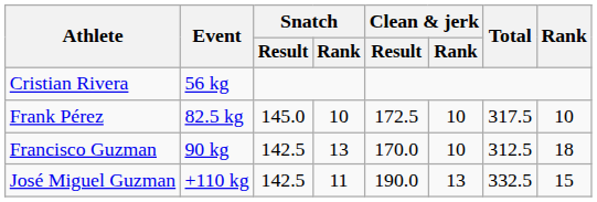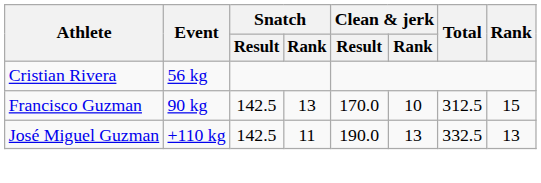- row: Frank Pérez | 82.5 kg | 145.0 | 10 | 172.5 | 10 | 317.5 | 10
Francisco Guzman | Rank: 18 -> 15
José Miguel Guzman | Rank: 15 -> 13
